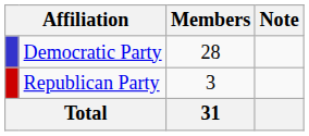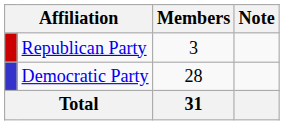rows swapped: Democratic Party <-> Republican Party
